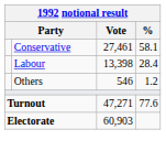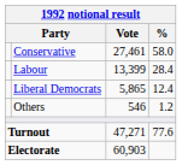Conservative | %: 58.1 -> 58.0
Labour | Vote: 13,398 -> 13,399
+ row: Liberal Democrats | 5,865 | 12.4
